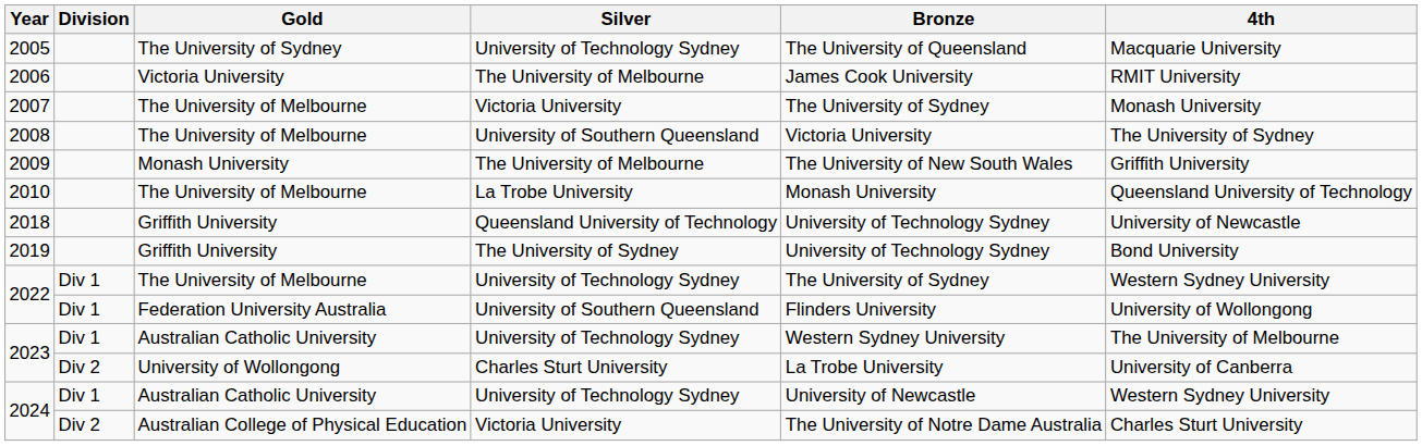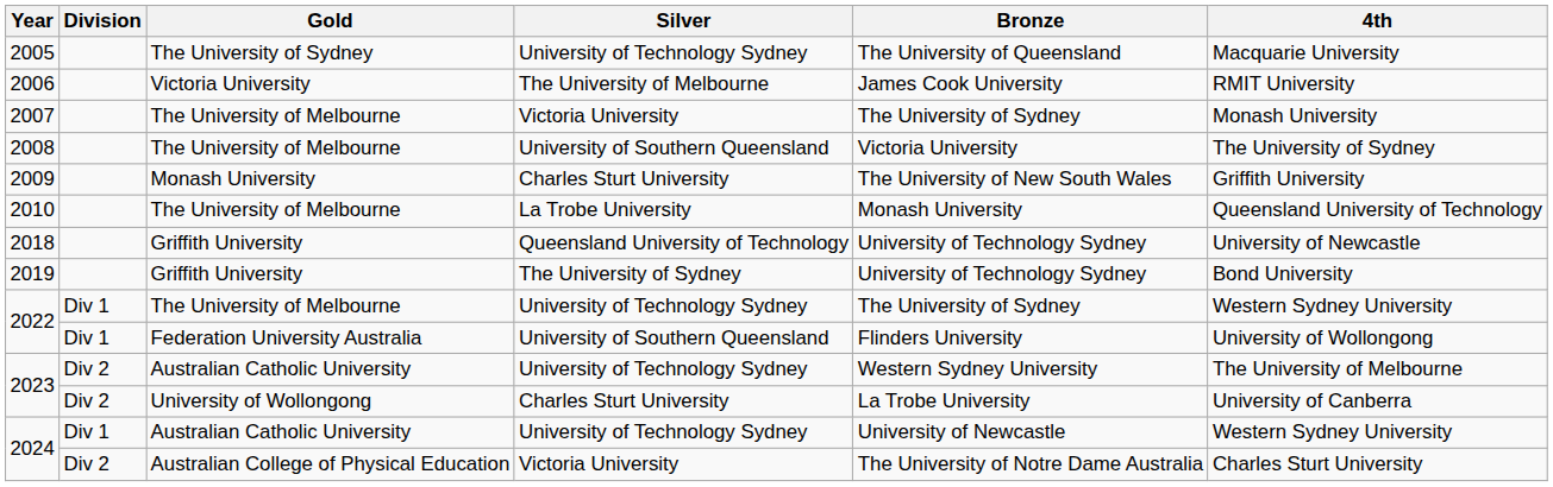2009 | Silver: The University of Melbourne -> Charles Sturt University
2023 / Australian Catholic University | Division: Div 1 -> Div 2
